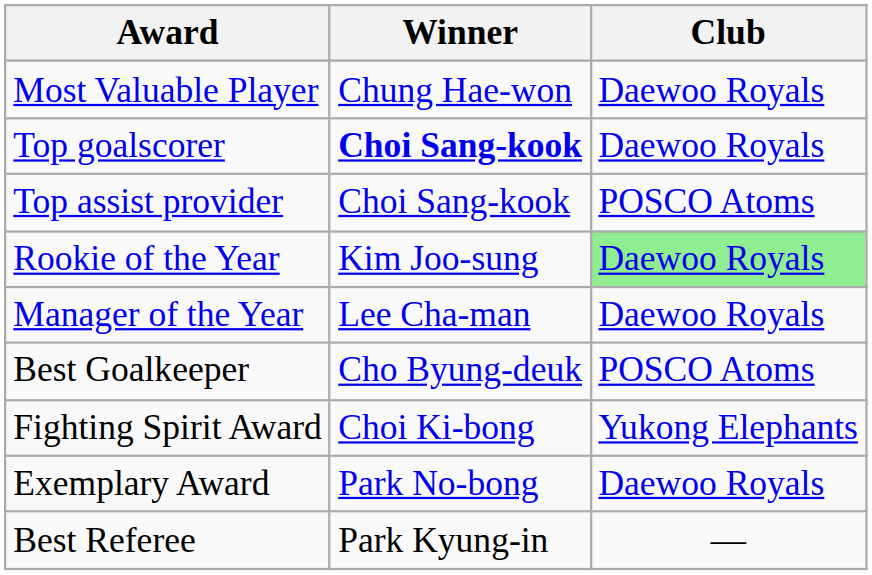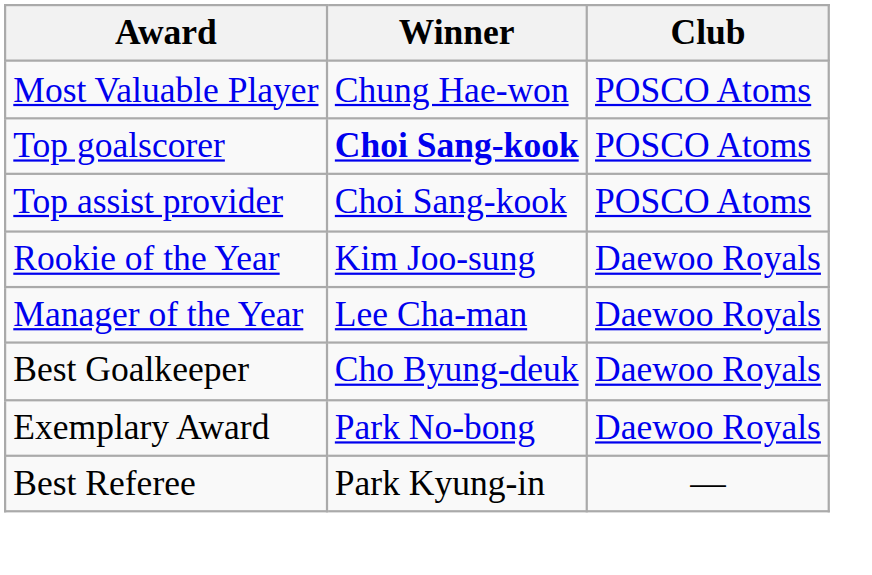Most Valuable Player | Club: Daewoo Royals -> POSCO Atoms
Top goalscorer | Club: Daewoo Royals -> POSCO Atoms
Rookie of the Year | Club: lightgreen background -> no background
Best Goalkeeper | Club: POSCO Atoms -> Daewoo Royals
- row: Fighting Spirit Award | Choi Ki-bong | Yukong Elephants
